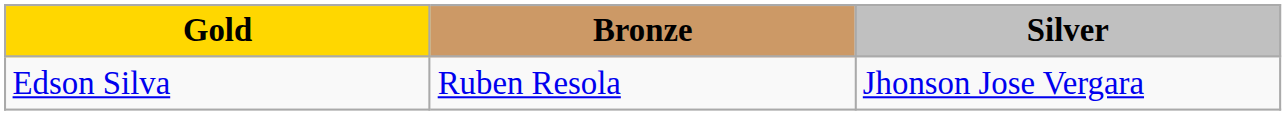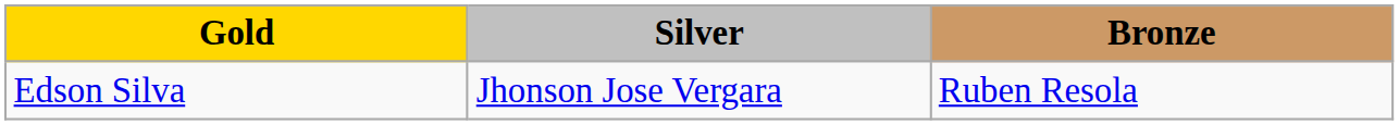columns swapped: Silver <-> Bronze
